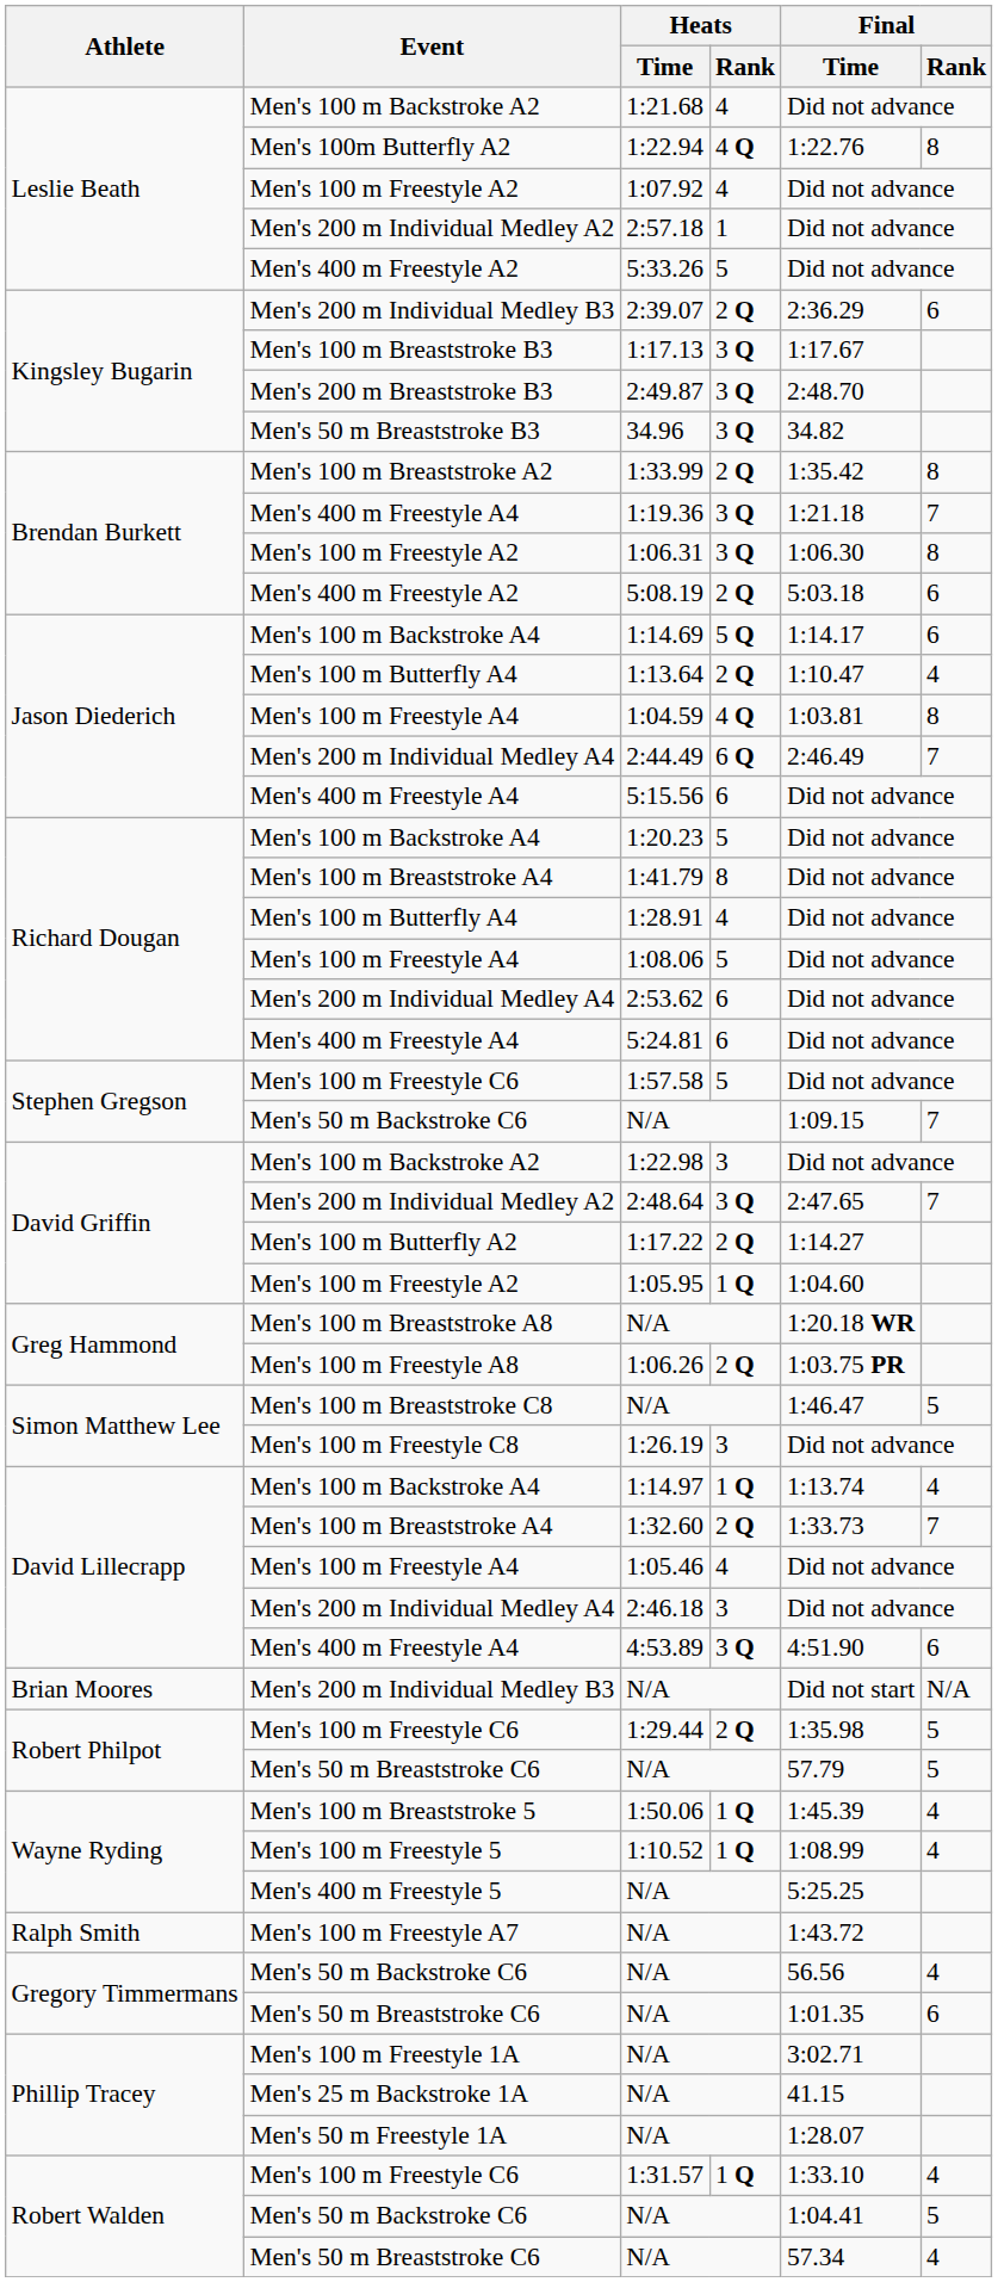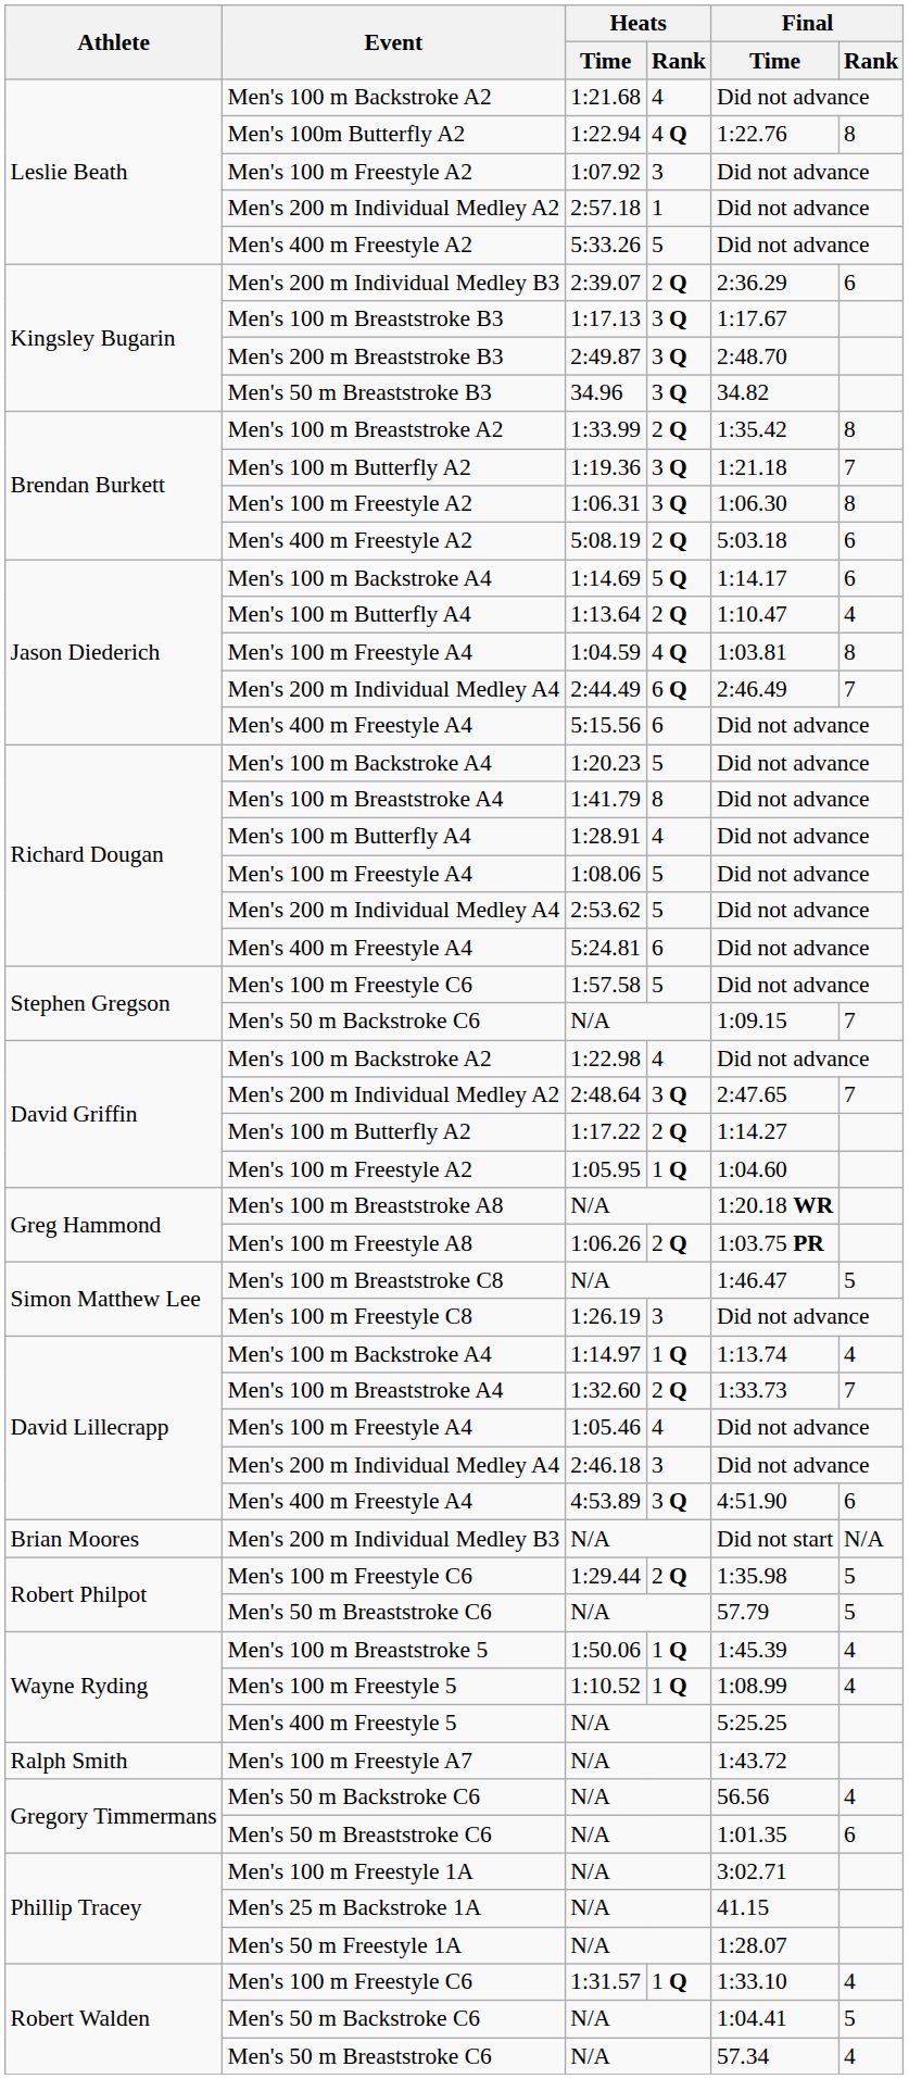1:07.92 | Heats / Rank: 4 -> 3
1:19.36 | Event: Men's 400 m Freestyle A4 -> Men's 100 m Butterfly A2
2:53.62 | Heats / Rank: 6 -> 5
1:22.98 | Heats / Rank: 3 -> 4
